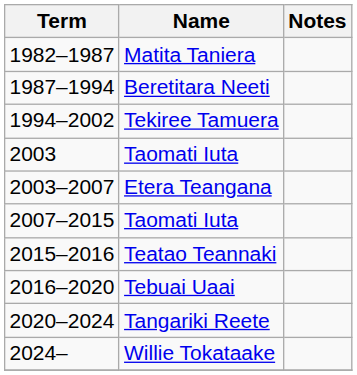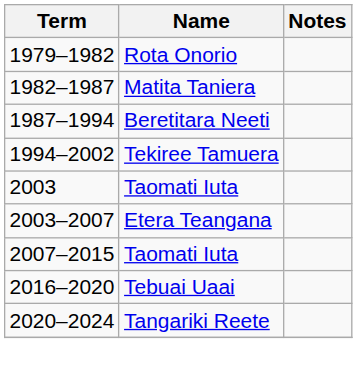+ row: 1979–1982 | Rota Onorio
- row: 2015–2016 | Teatao Teannaki
- row: 2024– | Willie Tokataake
